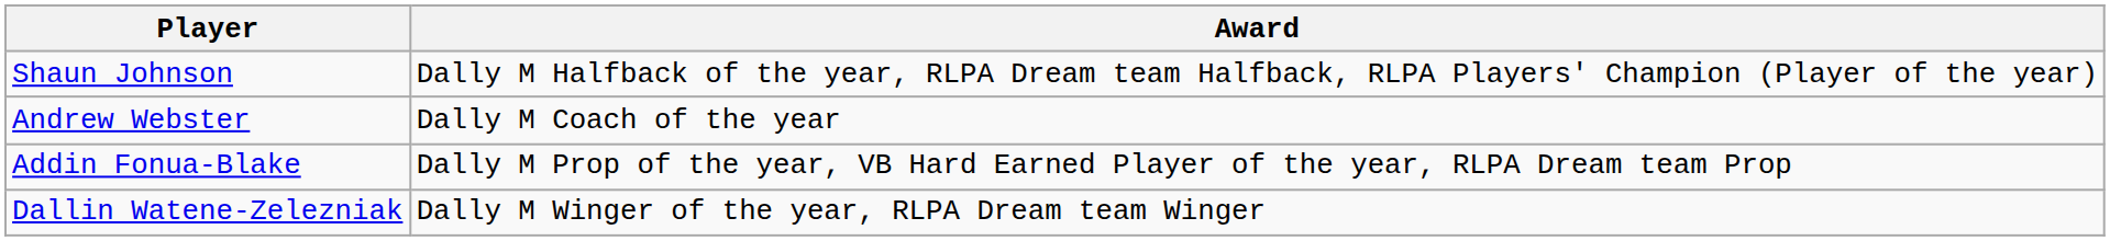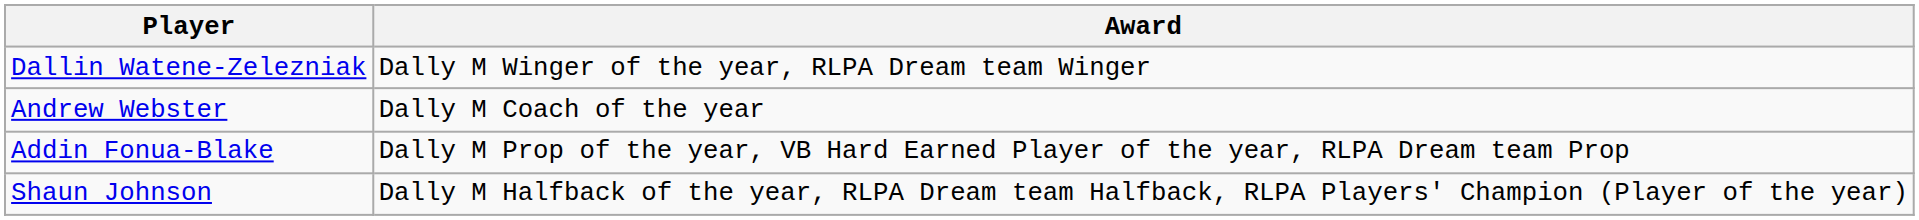rows swapped: Shaun Johnson <-> Dallin Watene-Zelezniak
